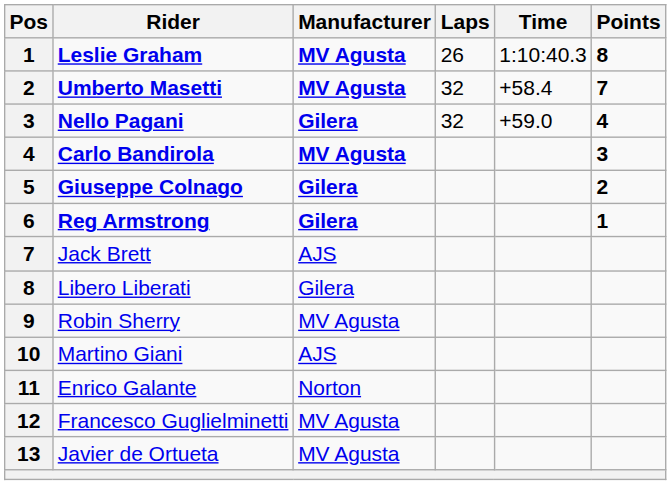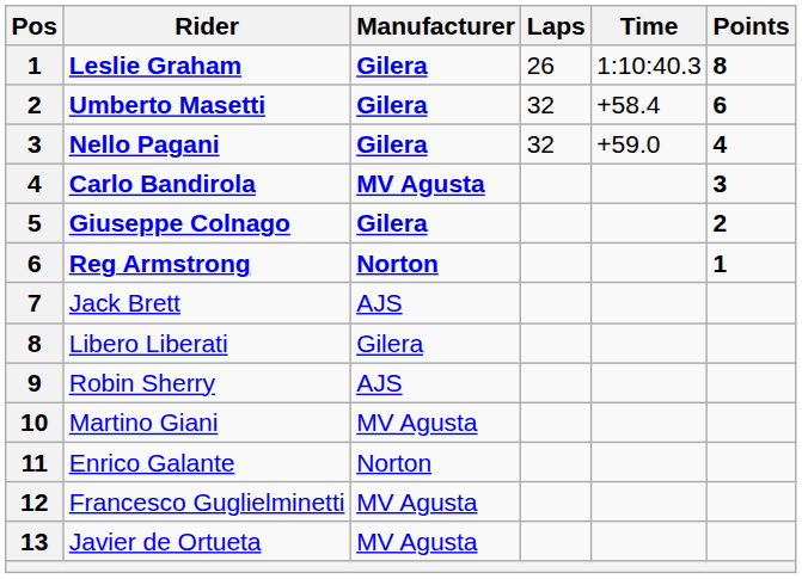Leslie Graham | Manufacturer: MV Agusta -> Gilera
Umberto Masetti | Manufacturer: MV Agusta -> Gilera
Umberto Masetti | Points: 7 -> 6
Reg Armstrong | Manufacturer: Gilera -> Norton
Robin Sherry | Manufacturer: MV Agusta -> AJS
Martino Giani | Manufacturer: AJS -> MV Agusta
